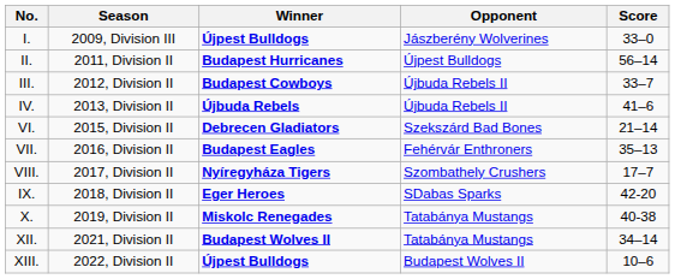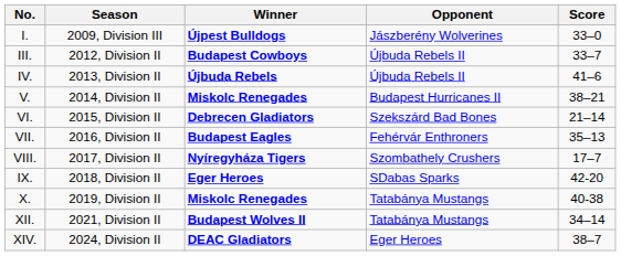- row: II. | 2011, Division II | Budapest Hurricanes | Újpest Bulldogs | 56–14
+ row: V. | 2014, Division II | Miskolc Renegades | Budapest Hurricanes II | 38–21
- row: XIII. | 2022, Division II | Újpest Bulldogs | Budapest Wolves II | 10–6
+ row: XIV. | 2024, Division II | DEAC Gladiators | Eger Heroes | 38–7
